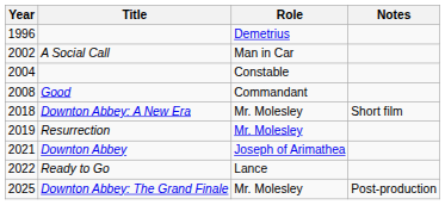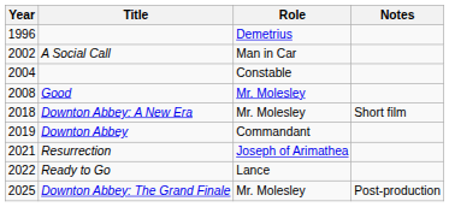2008 | Role: Commandant -> Mr. Molesley
2019 | Title: Resurrection -> Downton Abbey
2019 | Role: Mr. Molesley -> Commandant
2021 | Title: Downton Abbey -> Resurrection
